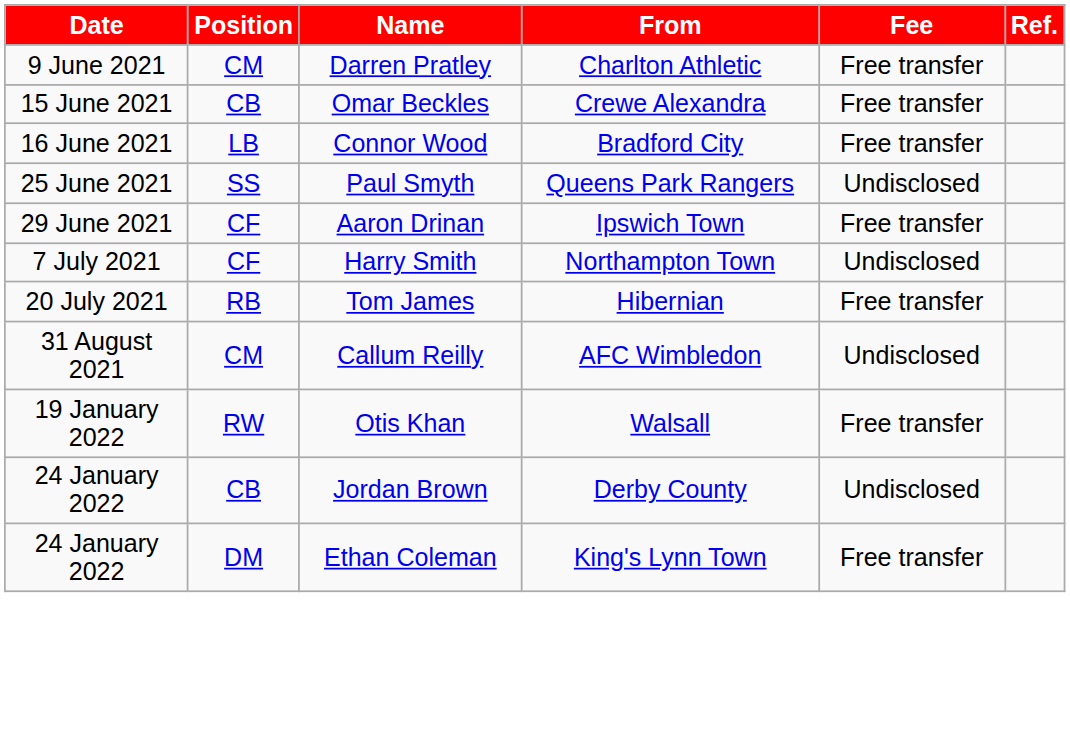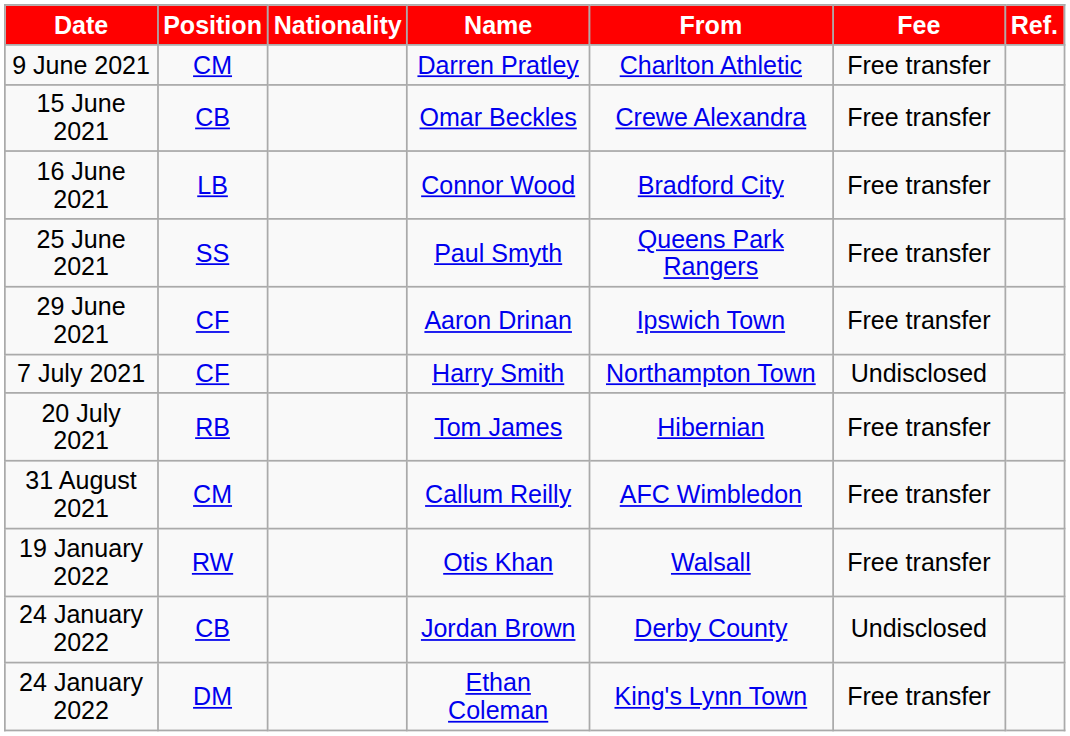+ column: Nationality
Paul Smyth | Fee: Undisclosed -> Free transfer
Callum Reilly | Fee: Undisclosed -> Free transfer
